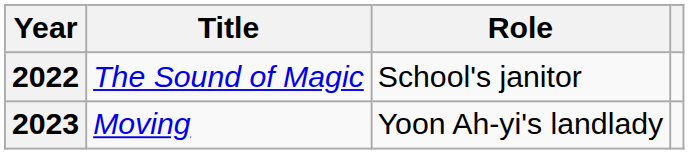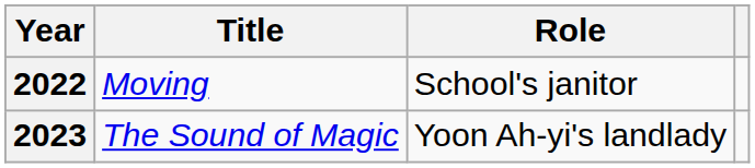2022 | Title: The Sound of Magic -> Moving
2023 | Title: Moving -> The Sound of Magic
